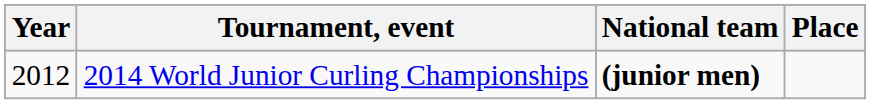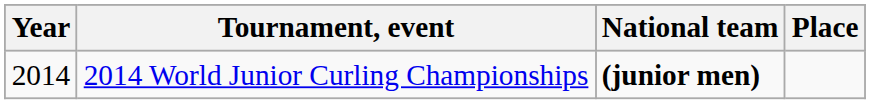2014 World Junior Curling Championships | Year: 2012 -> 2014
